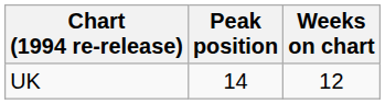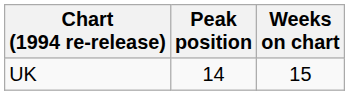UK | Weeks on chart: 12 -> 15
